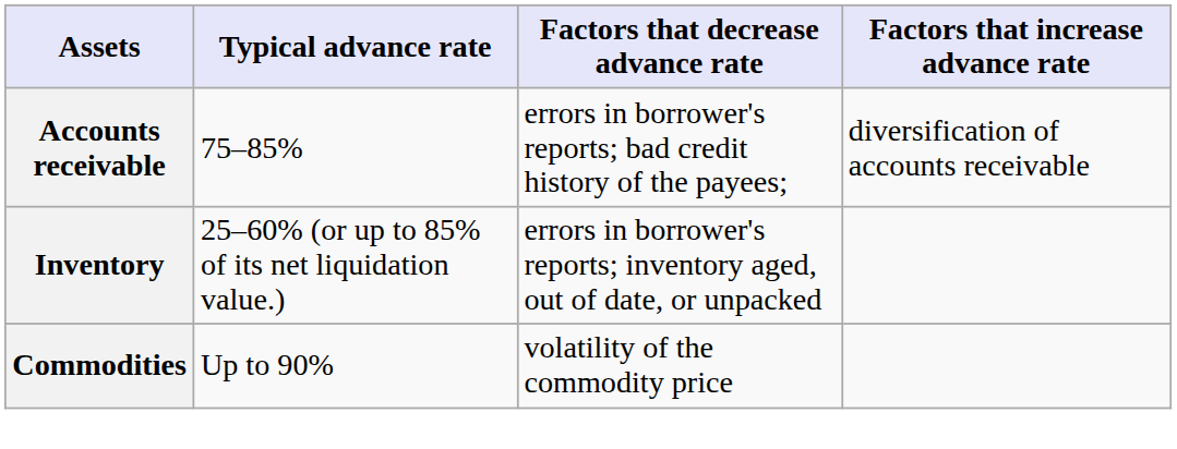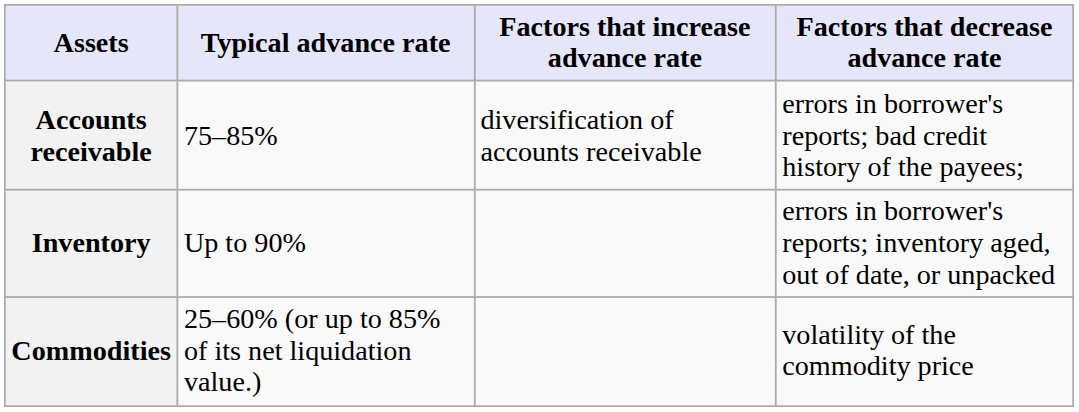columns swapped: Factors that increase advance rate <-> Factors that decrease advance rate
Inventory | Typical advance rate: 25–60% (or up to 85% of its net liquidation value.) -> Up to 90%
Commodities | Typical advance rate: Up to 90% -> 25–60% (or up to 85% of its net liquidation value.)
